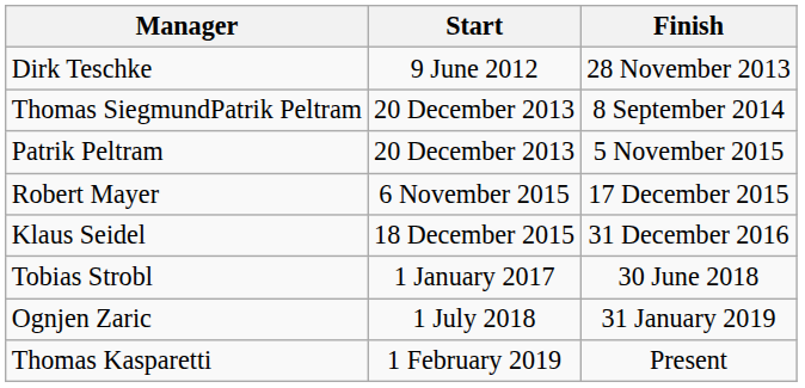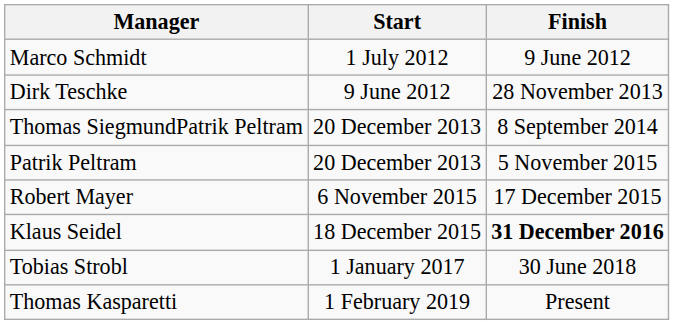+ row: Marco Schmidt | 1 July 2012 | 9 June 2012
Klaus Seidel | Finish: normal -> bold
- row: Ognjen Zaric | 1 July 2018 | 31 January 2019
